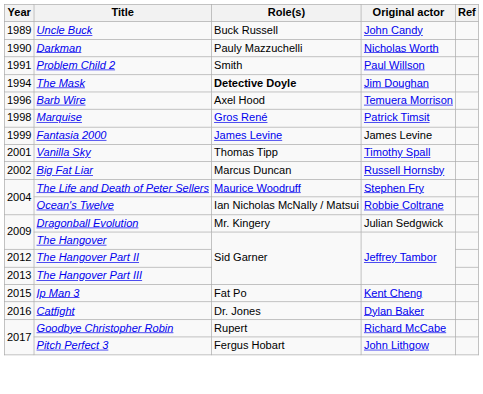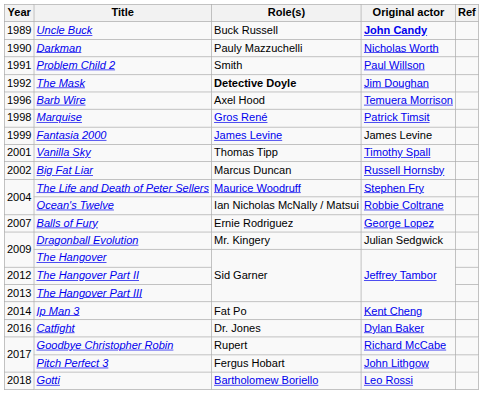Uncle Buck | Original actor: normal -> bold
The Mask | Year: 1994 -> 1992
+ row: 2007 | Balls of Fury | Ernie Rodriguez | George Lopez
Ip Man 3 | Year: 2015 -> 2014
+ row: 2018 | Gotti | Bartholomew Boriello | Leo Rossi
